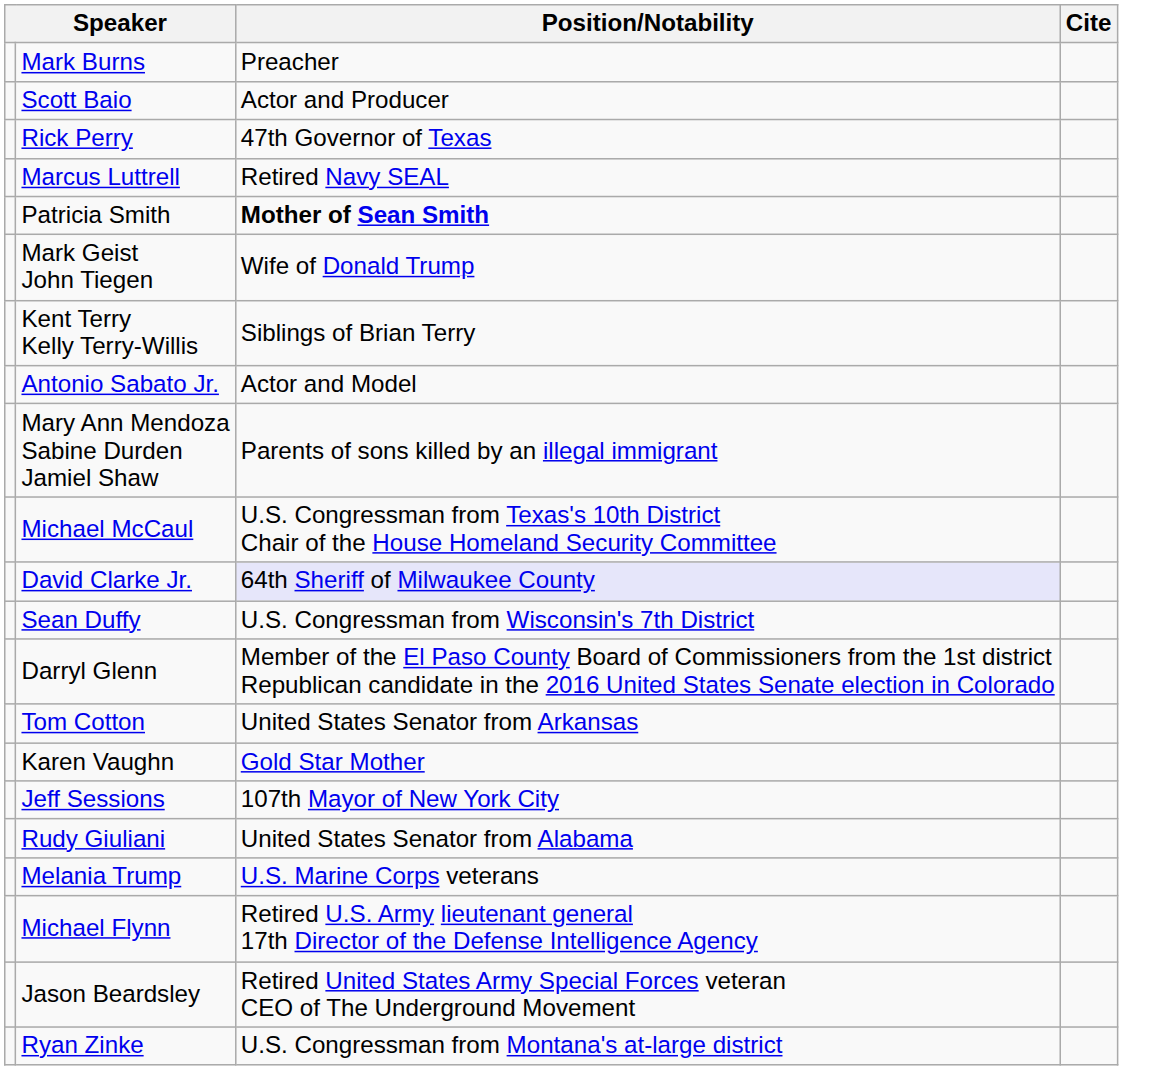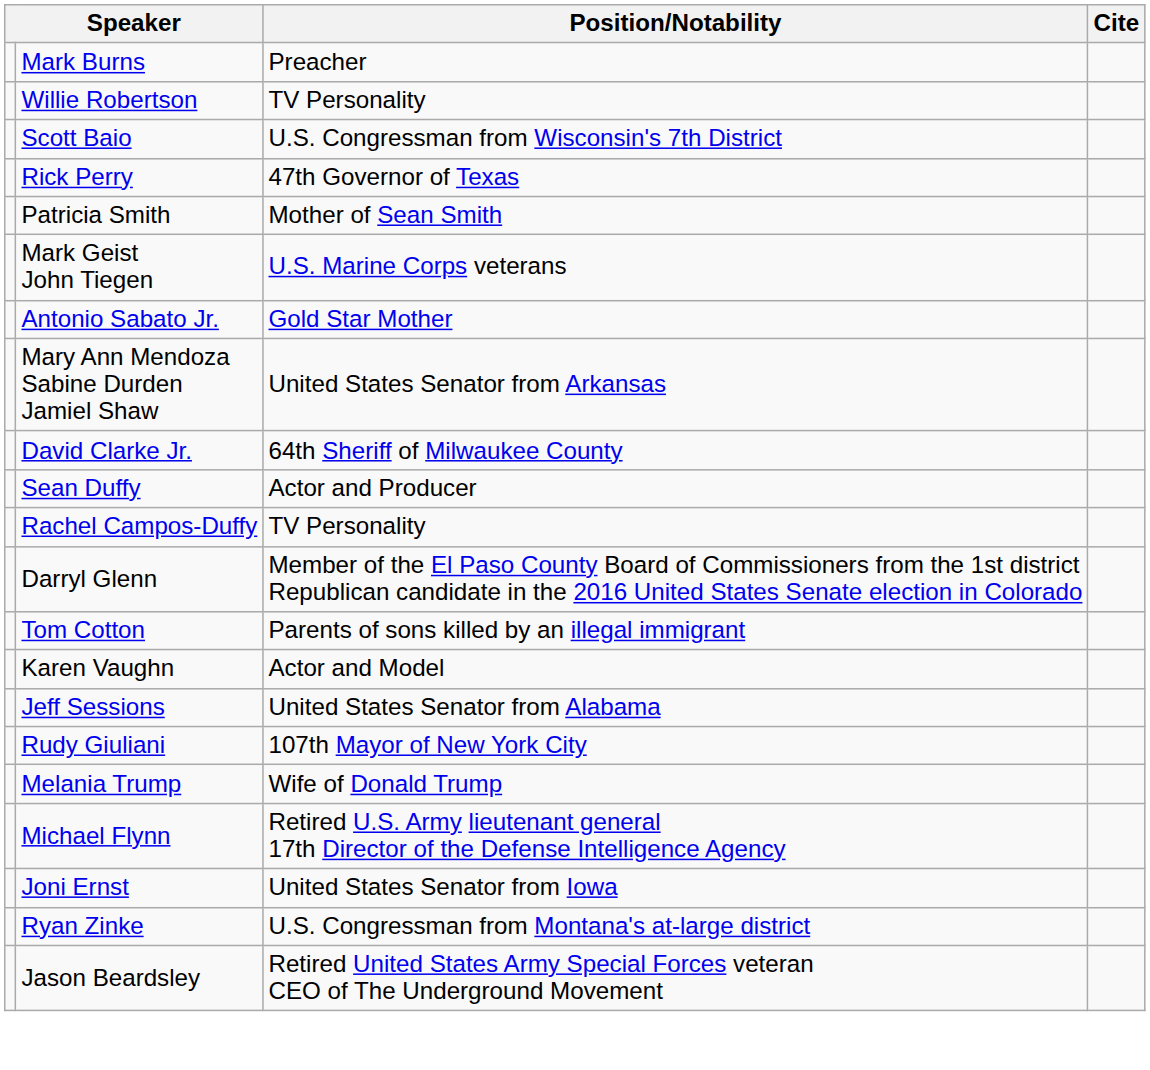+ row: Willie Robertson | TV Personality
Scott Baio | Position/Notability: Actor and Producer -> U.S. Congressman from Wisconsin's 7th District
- row: Marcus Luttrell | Retired Navy SEAL
Patricia Smith | Position/Notability: bold -> normal
Mark Geist John Tiegen | Position/Notability: Wife of Donald Trump -> U.S. Marine Corps veterans
- row: Kent Terry Kelly Terry-Willis | Siblings of Brian Terry
Antonio Sabato Jr. | Position/Notability: Actor and Model -> Gold Star Mother
Mary Ann Mendoza Sabine Durden Jamiel Shaw | Position/Notability: Parents of sons killed by an illegal immigrant -> United States Senator from Arkansas
- row: Michael McCaul | U.S. Congressman from Texas's 10th District Chair of the House Homeland Security Committee
David Clarke Jr. | Position/Notability: lavender background -> no background
Sean Duffy | Position/Notability: U.S. Congressman from Wisconsin's 7th District -> Actor and Producer
+ row: Rachel Campos-Duffy | TV Personality
Tom Cotton | Position/Notability: United States Senator from Arkansas -> Parents of sons killed by an illegal immigrant
Karen Vaughn | Position/Notability: Gold Star Mother -> Actor and Model
Jeff Sessions | Position/Notability: 107th Mayor of New York City -> United States Senator from Alabama
Rudy Giuliani | Position/Notability: United States Senator from Alabama -> 107th Mayor of New York City
Melania Trump | Position/Notability: U.S. Marine Corps veterans -> Wife of Donald Trump
+ row: Joni Ernst | United States Senator from Iowa
rows swapped: Jason Beardsley <-> Ryan Zinke
